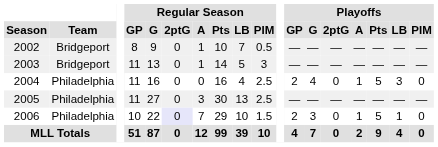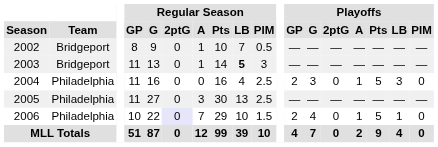2003 | Regular Season / LB: normal -> bold
2004 | Playoffs / G: 4 -> 3
2006 | Playoffs / G: 3 -> 4
